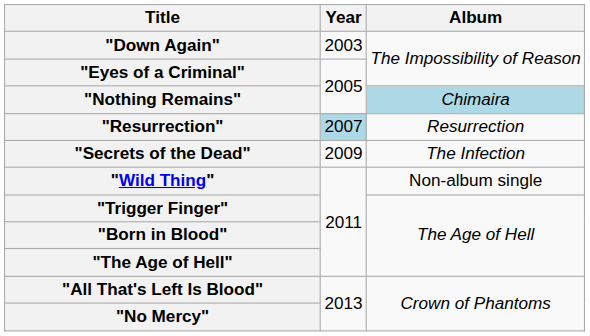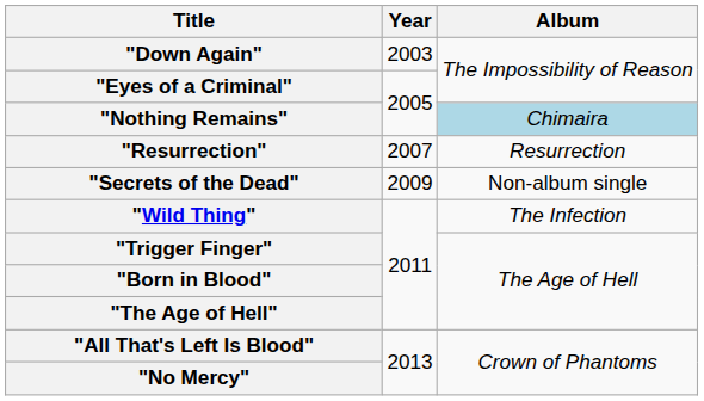"Resurrection" | Year: lightblue background -> no background
"Secrets of the Dead" | Album: The Infection -> Non-album single
"Wild Thing" | Album: Non-album single -> The Infection
